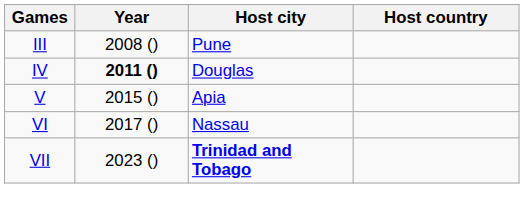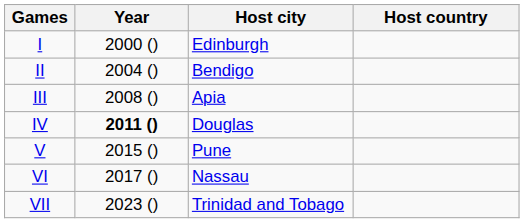+ row: I | 2000 () | Edinburgh
+ row: II | 2004 () | Bendigo
III | Host city: Pune -> Apia
V | Host city: Apia -> Pune
VII | Host city: bold -> normal
